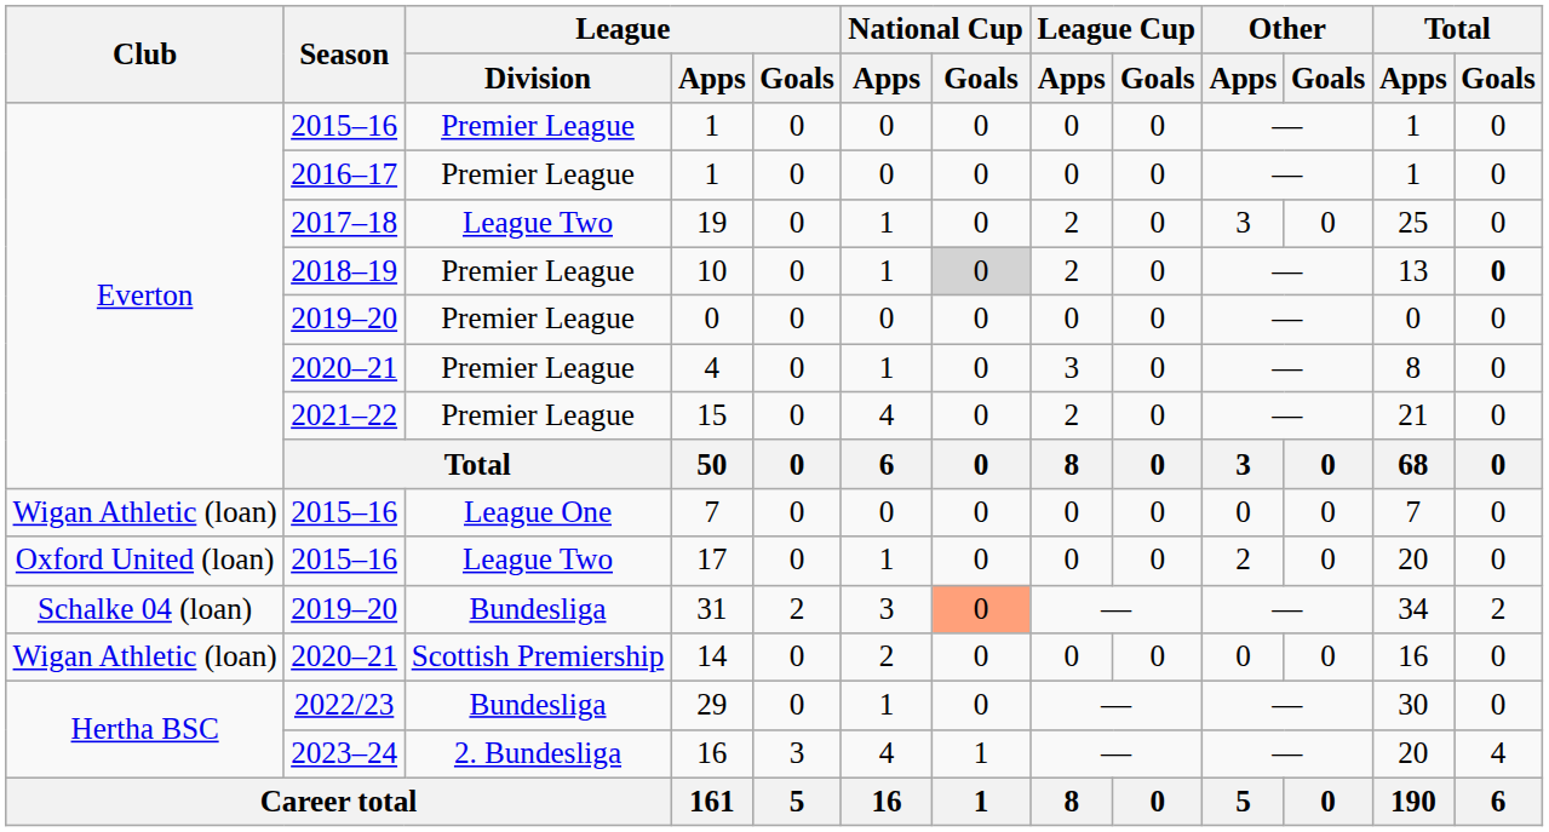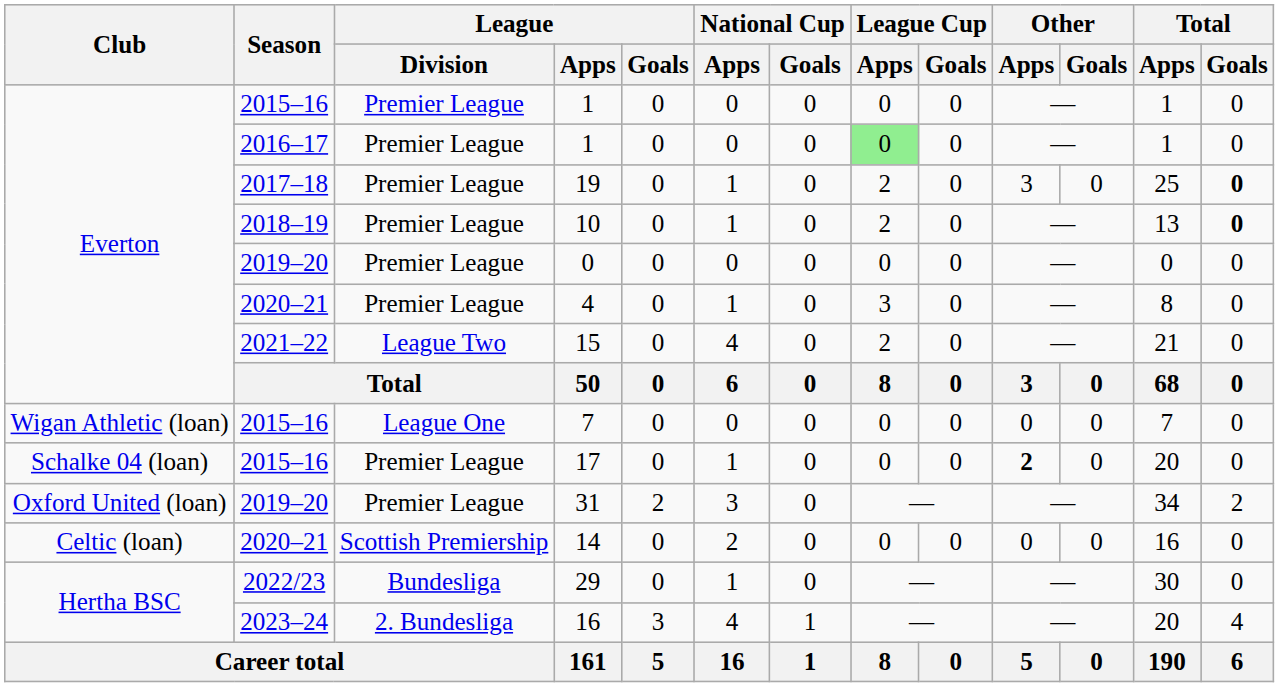2016–17 / 1 | League Cup / Apps: no background -> lightgreen background
19 | League / Division: League Two -> Premier League
19 | Total / Goals: normal -> bold
10 | National Cup / Goals: lightgrey background -> no background
15 | League / Division: Premier League -> League Two
17 | Club: Oxford United (loan) -> Schalke 04 (loan)
17 | League / Division: League Two -> Premier League
17 | Other / Apps: normal -> bold
31 | Club: Schalke 04 (loan) -> Oxford United (loan)
31 | League / Division: Bundesliga -> Premier League
31 | National Cup / Goals: lightsalmon background -> no background
14 | Club: Wigan Athletic (loan) -> Celtic (loan)
